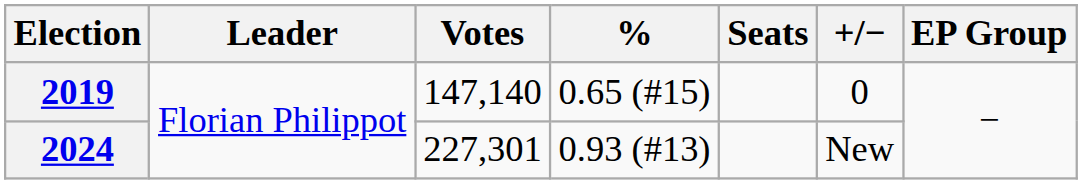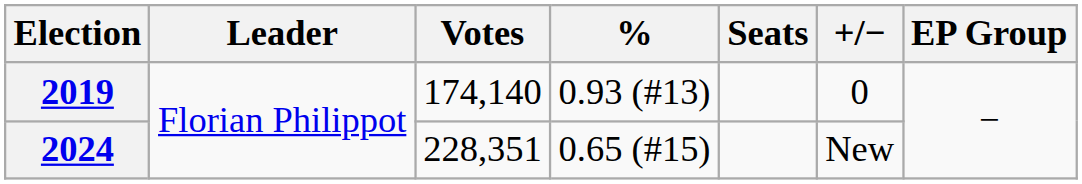2019 | Votes: 147,140 -> 174,140
2019 | %: 0.65 (#15) -> 0.93 (#13)
2024 | Votes: 227,301 -> 228,351
2024 | %: 0.93 (#13) -> 0.65 (#15)
